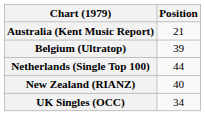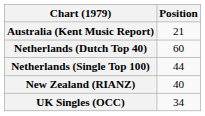- row: Belgium (Ultratop) | 39
+ row: Netherlands (Dutch Top 40) | 60
